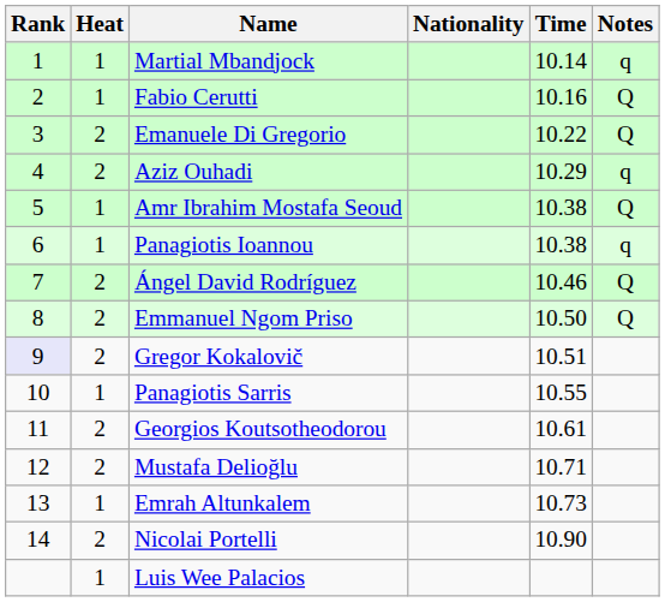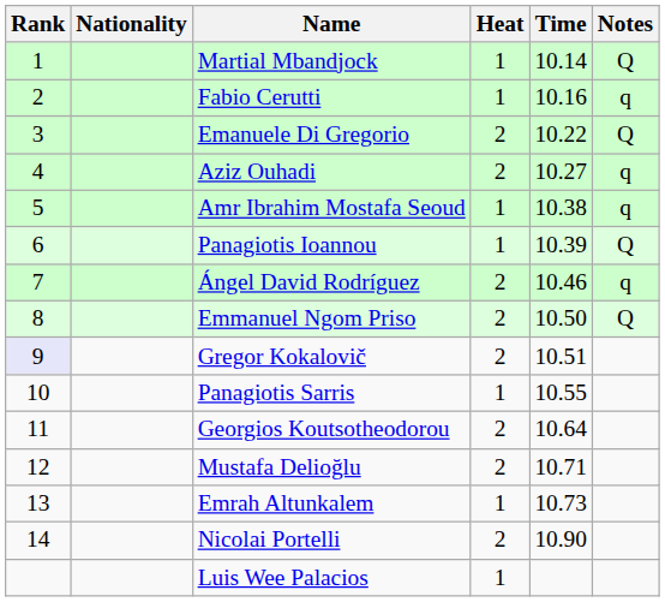columns swapped: Heat <-> Nationality
Martial Mbandjock | Notes: q -> Q
Fabio Cerutti | Notes: Q -> q
Aziz Ouhadi | Time: 10.29 -> 10.27
Amr Ibrahim Mostafa Seoud | Notes: Q -> q
Panagiotis Ioannou | Time: 10.38 -> 10.39
Panagiotis Ioannou | Notes: q -> Q
Ángel David Rodríguez | Notes: Q -> q
Georgios Koutsotheodorou | Time: 10.61 -> 10.64
